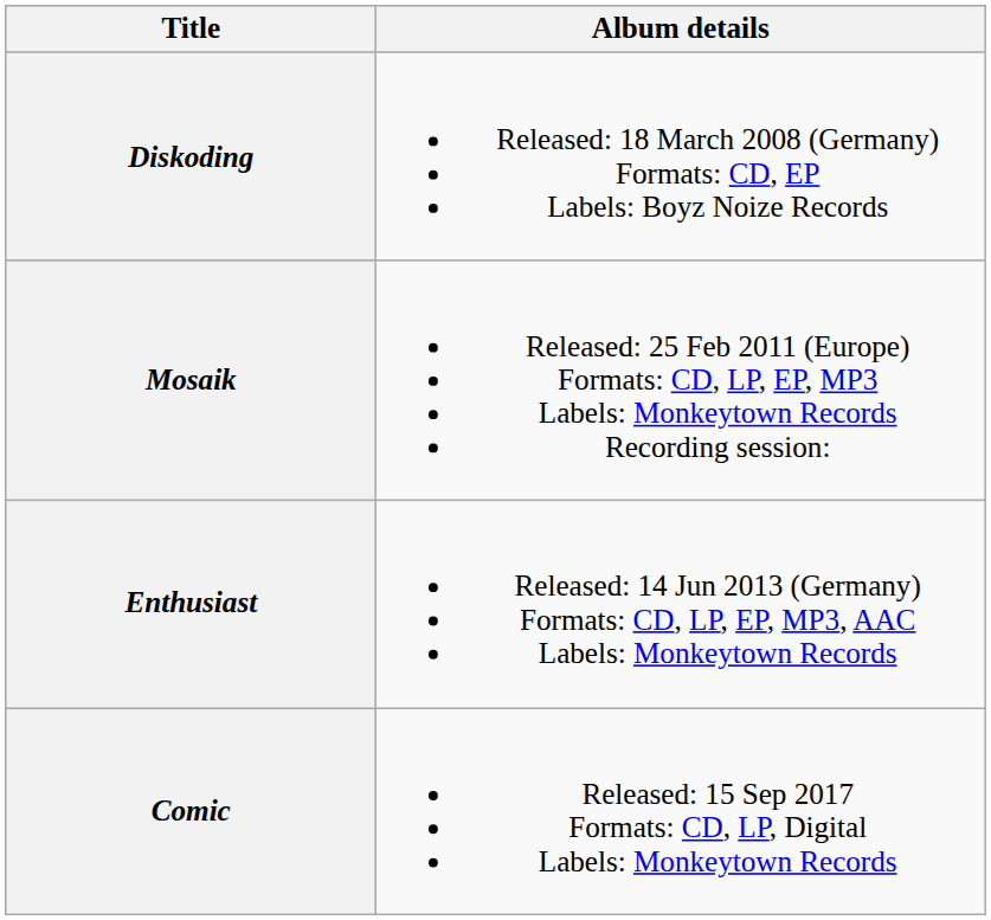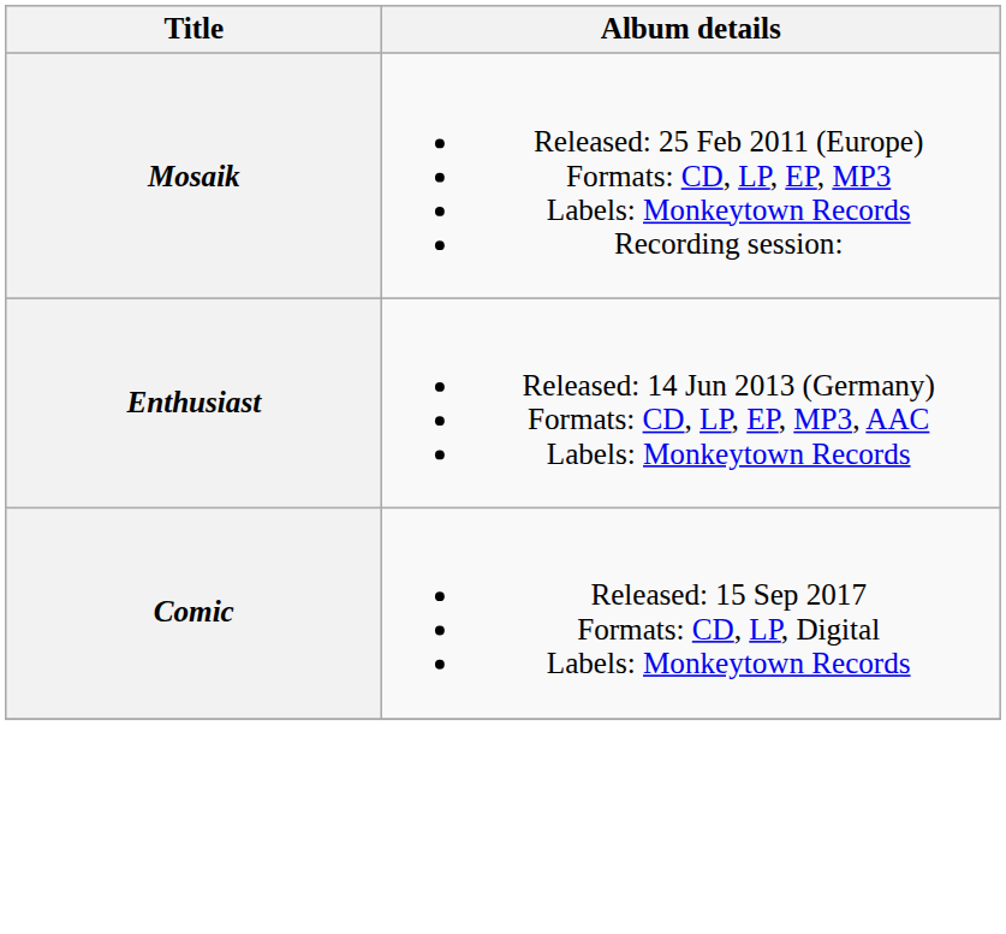- row: Diskoding | Released: 18 March 2008 (Germany) Formats: CD, EP Labels: Boyz Noize Records
